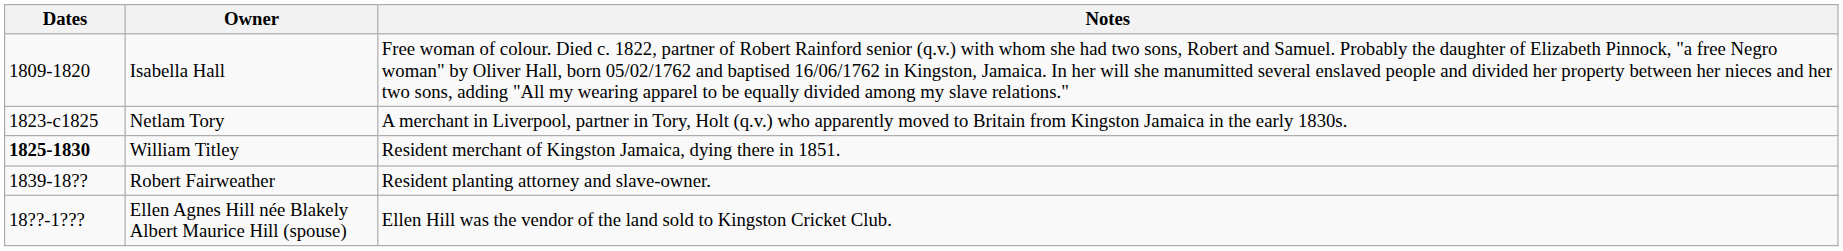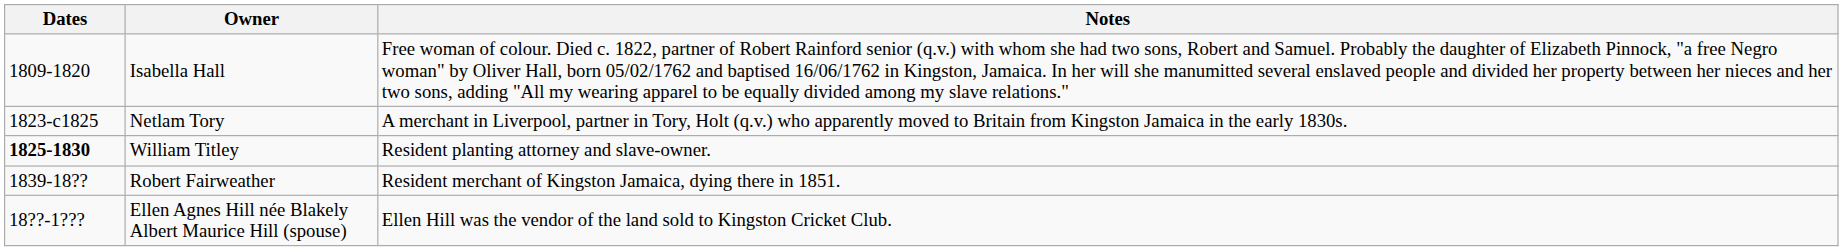William Titley | Notes: Resident merchant of Kingston Jamaica, dying there in 1851. -> Resident planting attorney and slave-owner.
Robert Fairweather | Notes: Resident planting attorney and slave-owner. -> Resident merchant of Kingston Jamaica, dying there in 1851.
